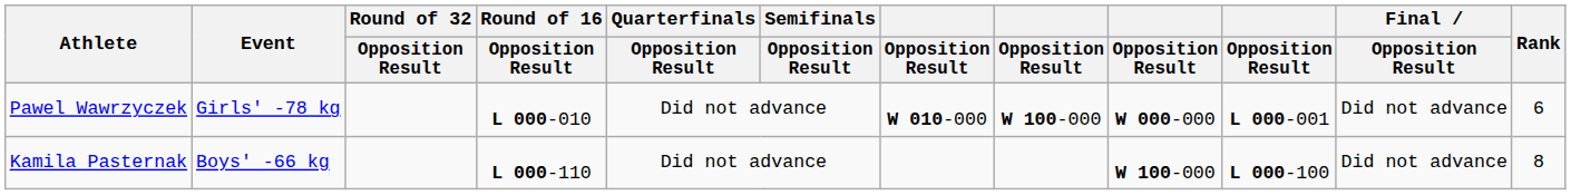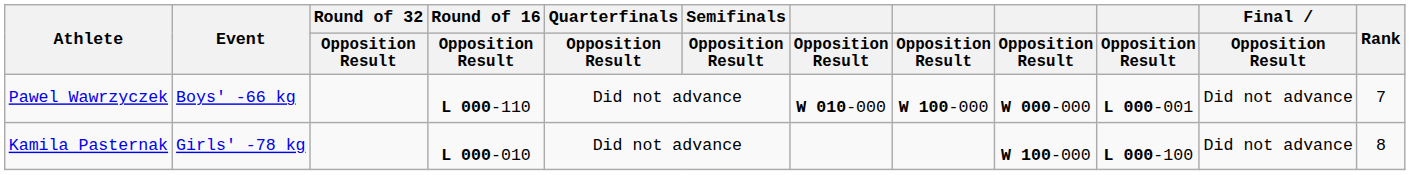Pawel Wawrzyczek | Event: Girls' -78 kg -> Boys' -66 kg
Pawel Wawrzyczek | Round of 16 / Opposition Result: L 000-010 -> L 000-110
Pawel Wawrzyczek | Rank: 6 -> 7
Kamila Pasternak | Event: Boys' -66 kg -> Girls' -78 kg
Kamila Pasternak | Round of 16 / Opposition Result: L 000-110 -> L 000-010
